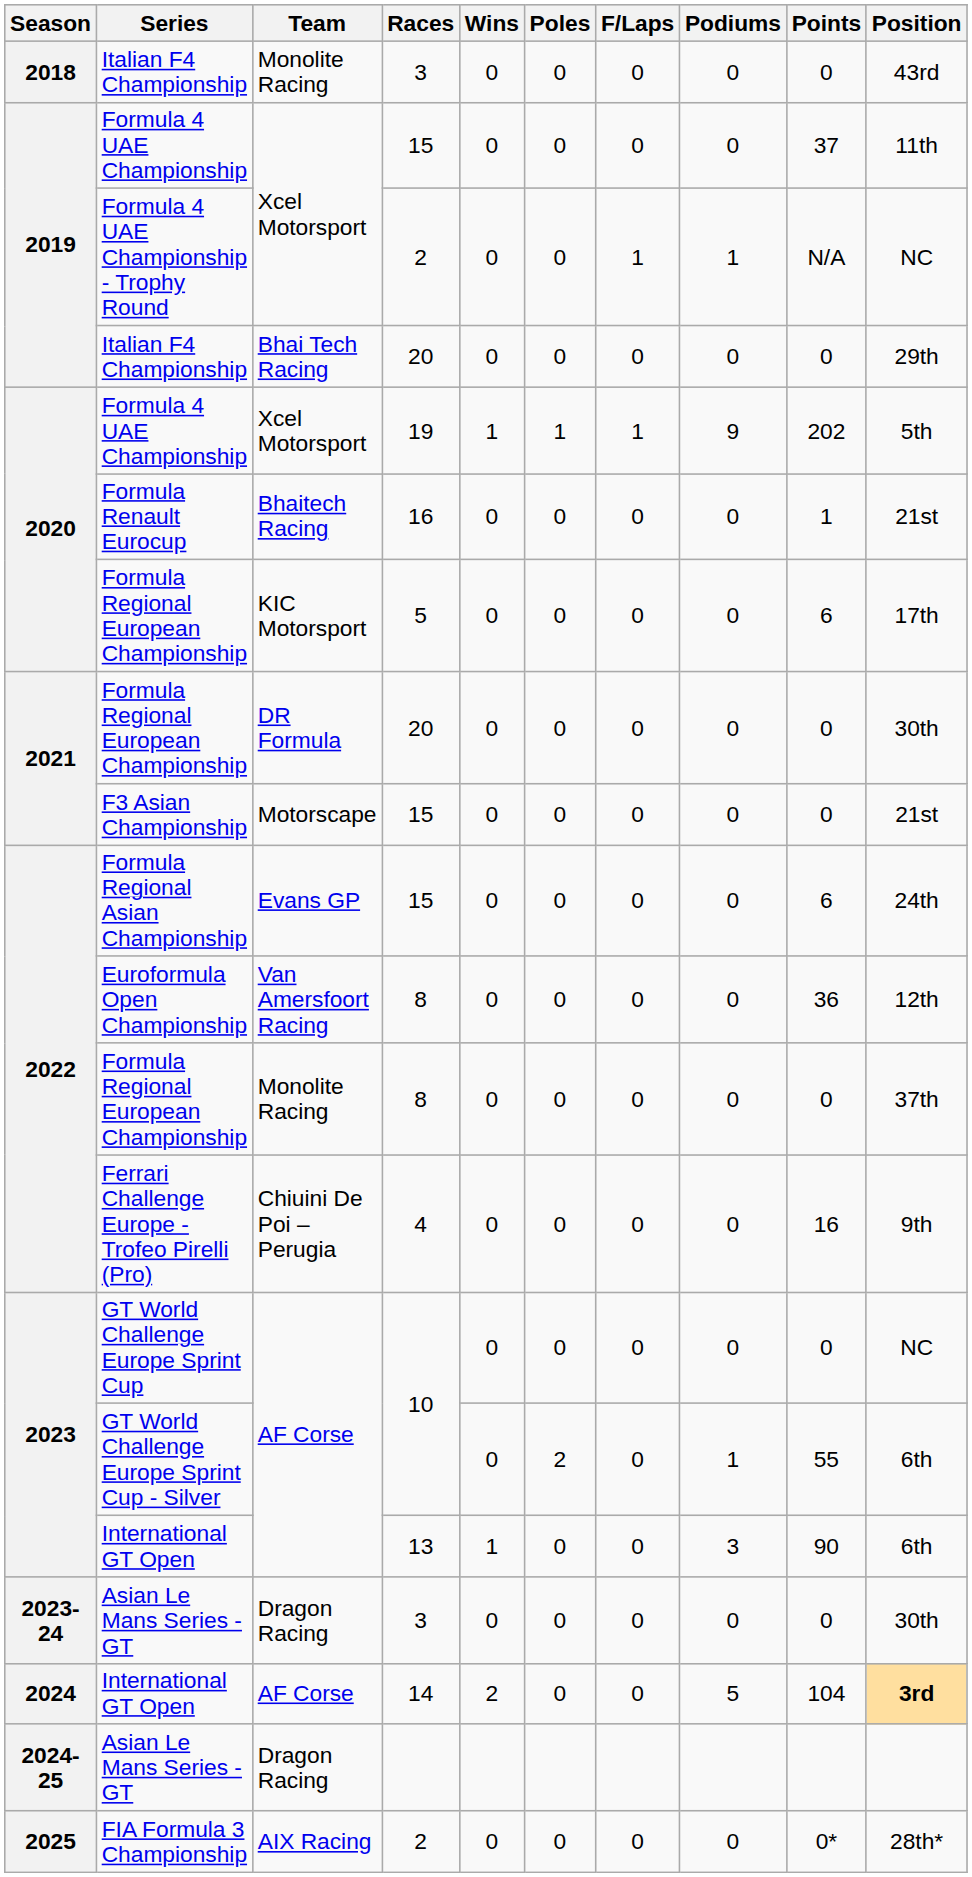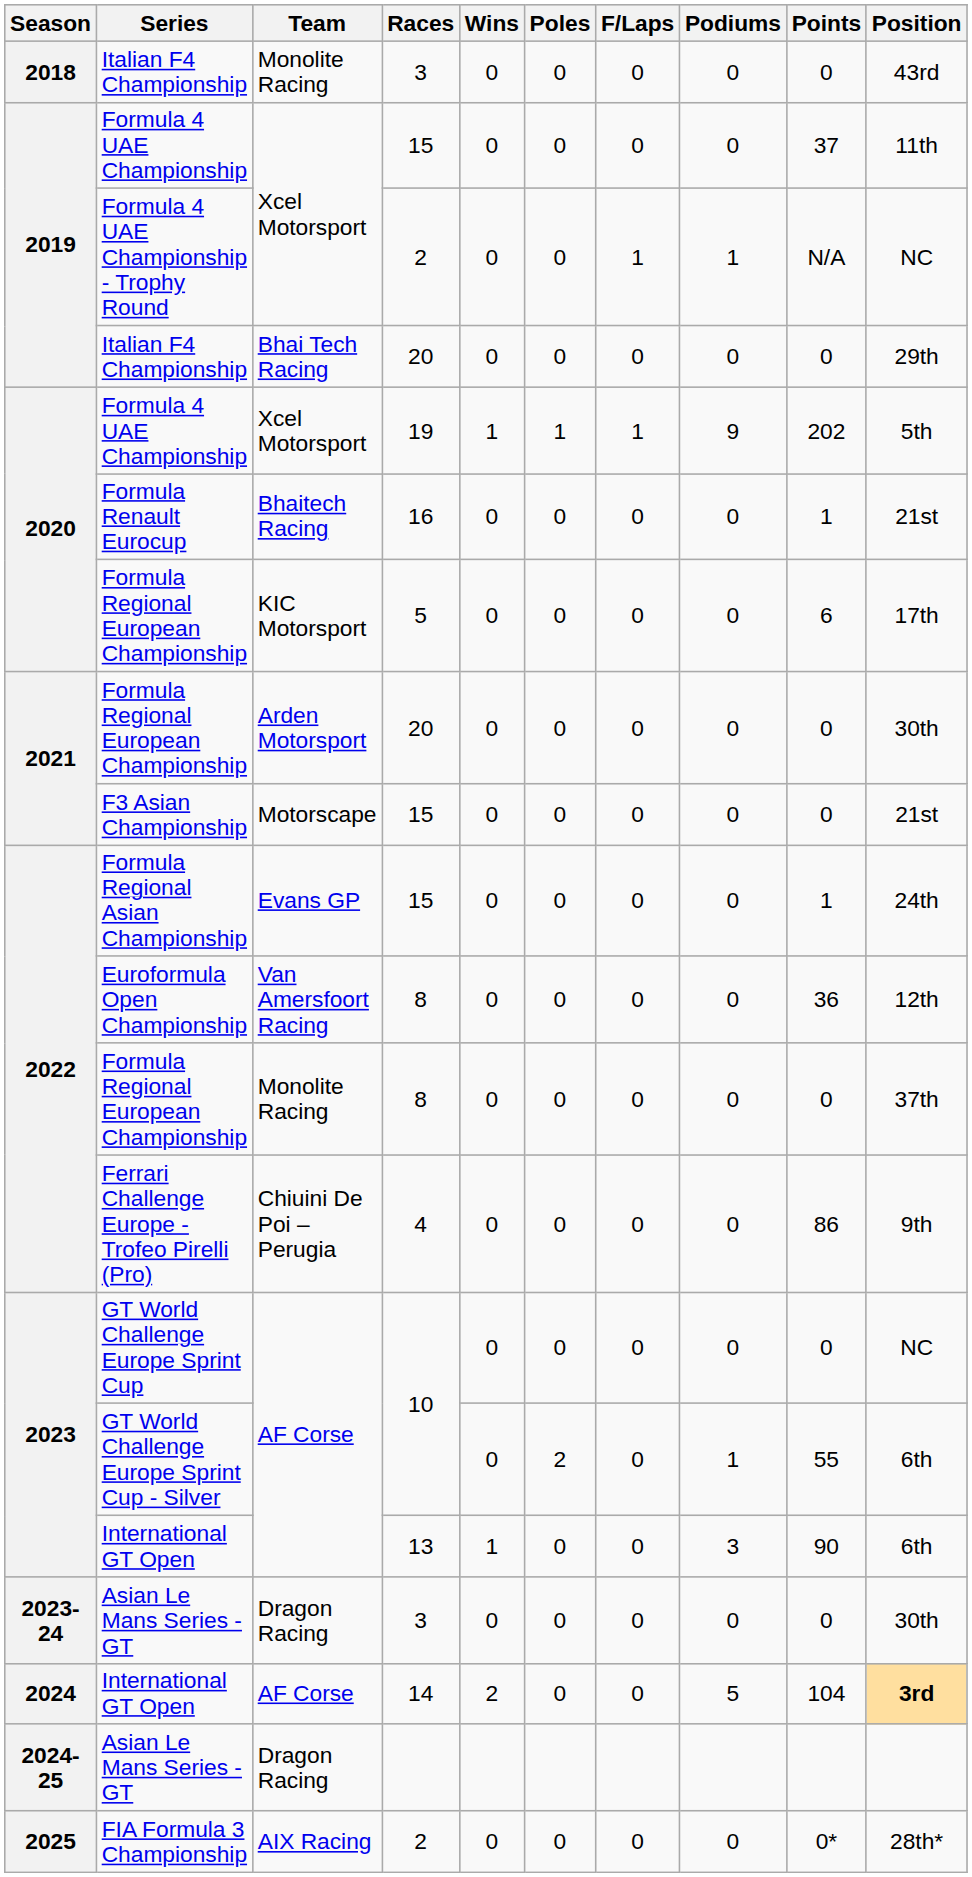Formula Regional European Championship / 20 | Team: DR Formula -> Arden Motorsport
Formula Regional Asian Championship | Points: 6 -> 1
Ferrari Challenge Europe - Trofeo Pirelli (Pro) | Points: 16 -> 86
